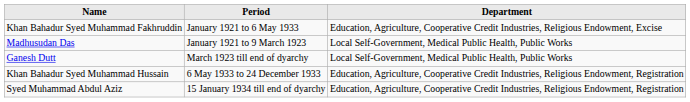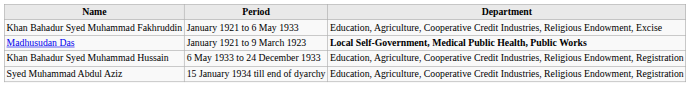Madhusudan Das | Department: normal -> bold
- row: Ganesh Dutt | March 1923 till end of dyarchy | Local Self-Government, Medical Public Health, Public Works
